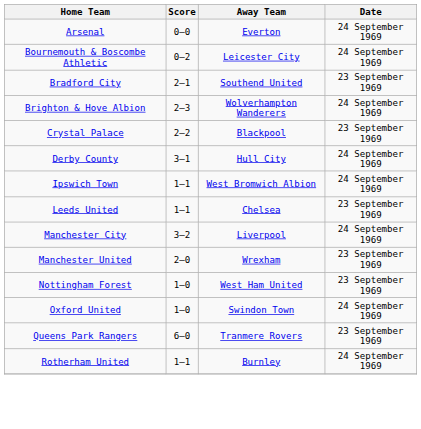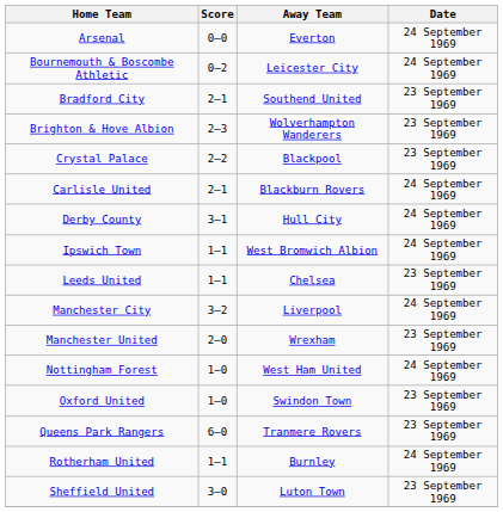Brighton & Hove Albion | Date: 24 September 1969 -> 23 September 1969
+ row: Carlisle United | 2–1 | Blackburn Rovers | 24 September 1969
Nottingham Forest | Date: 23 September 1969 -> 24 September 1969
Oxford United | Date: 24 September 1969 -> 23 September 1969
+ row: Sheffield United | 3–0 | Luton Town | 23 September 1969
